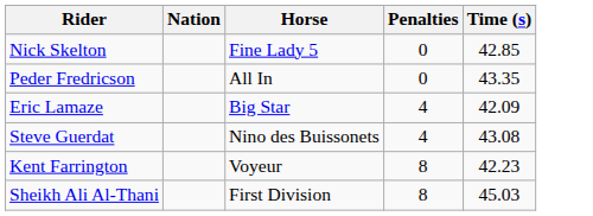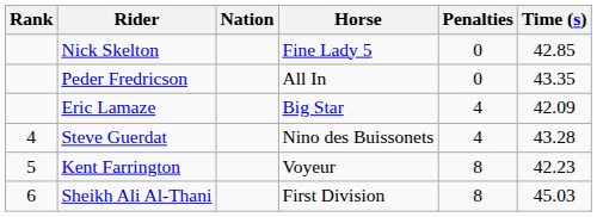+ column: Rank | 4 | 5 | 6
Steve Guerdat | Time (s): 43.08 -> 43.28
